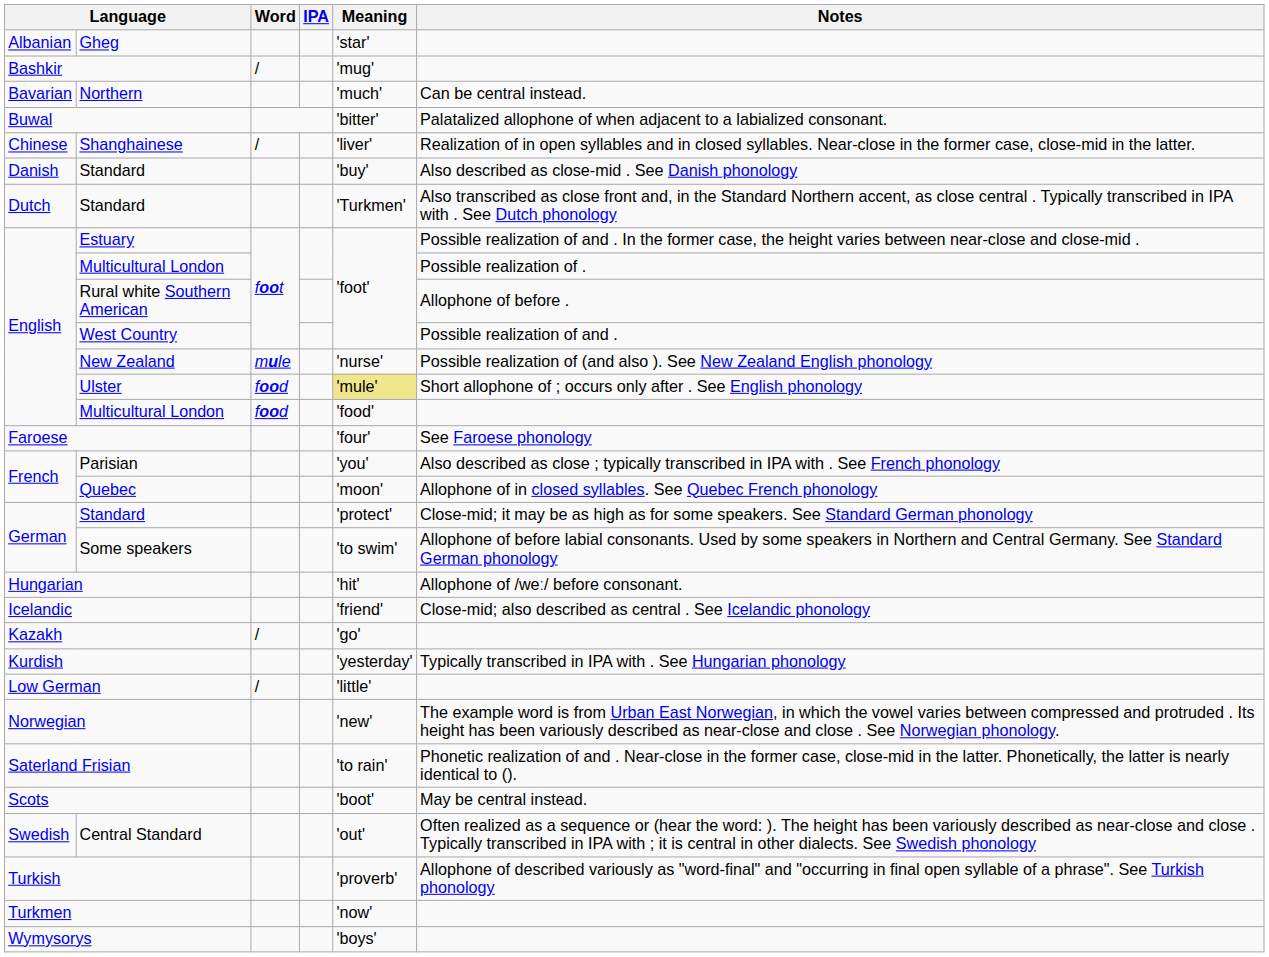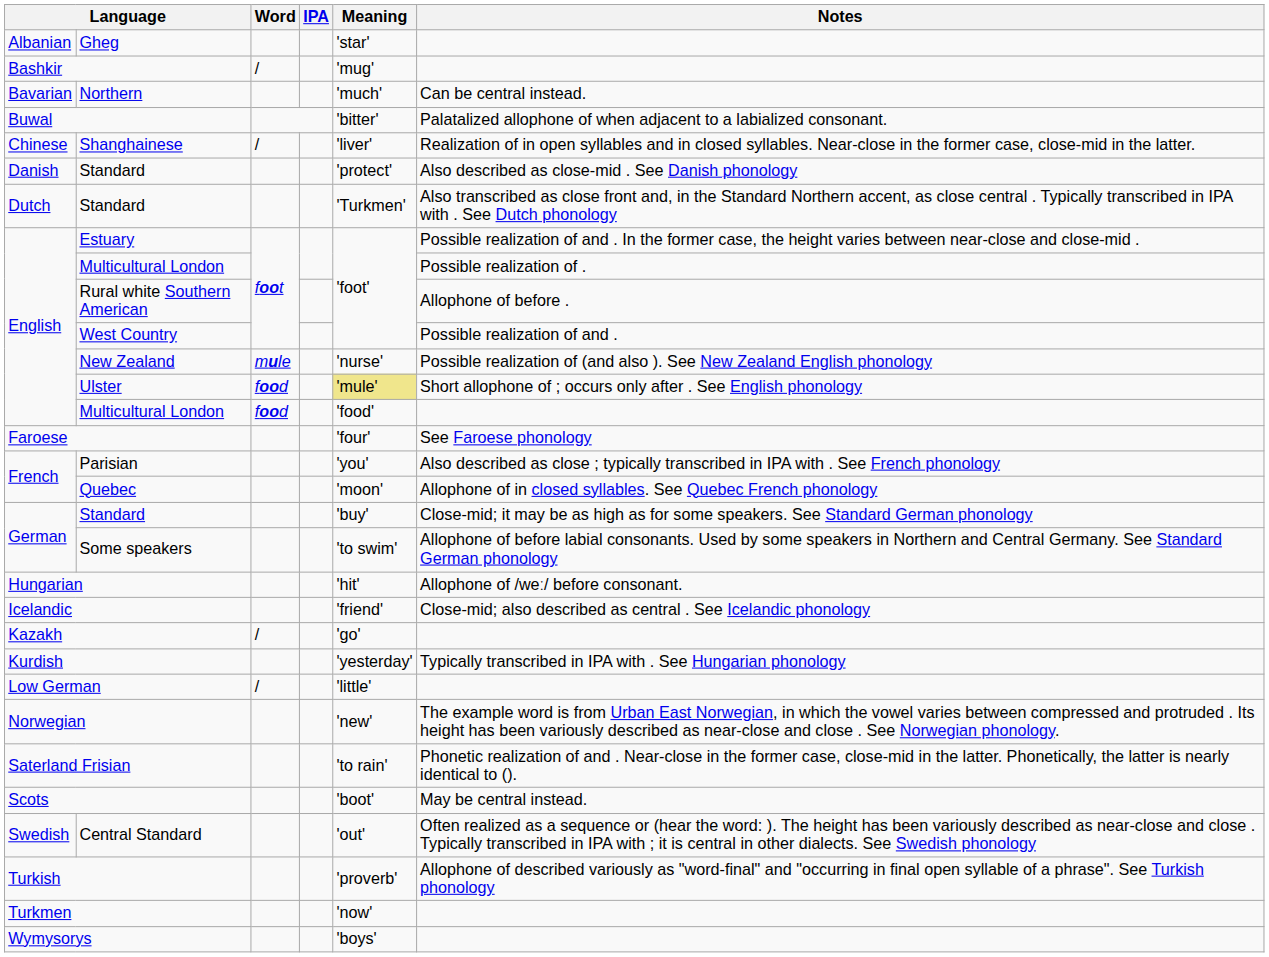Danish / Standard | Meaning: 'buy' -> 'protect'
German / Standard | Meaning: 'protect' -> 'buy'
